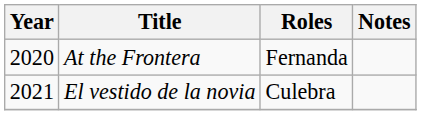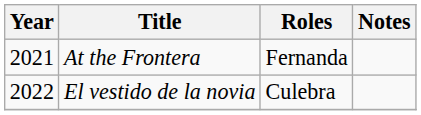At the Frontera | Year: 2020 -> 2021
El vestido de la novia | Year: 2021 -> 2022
